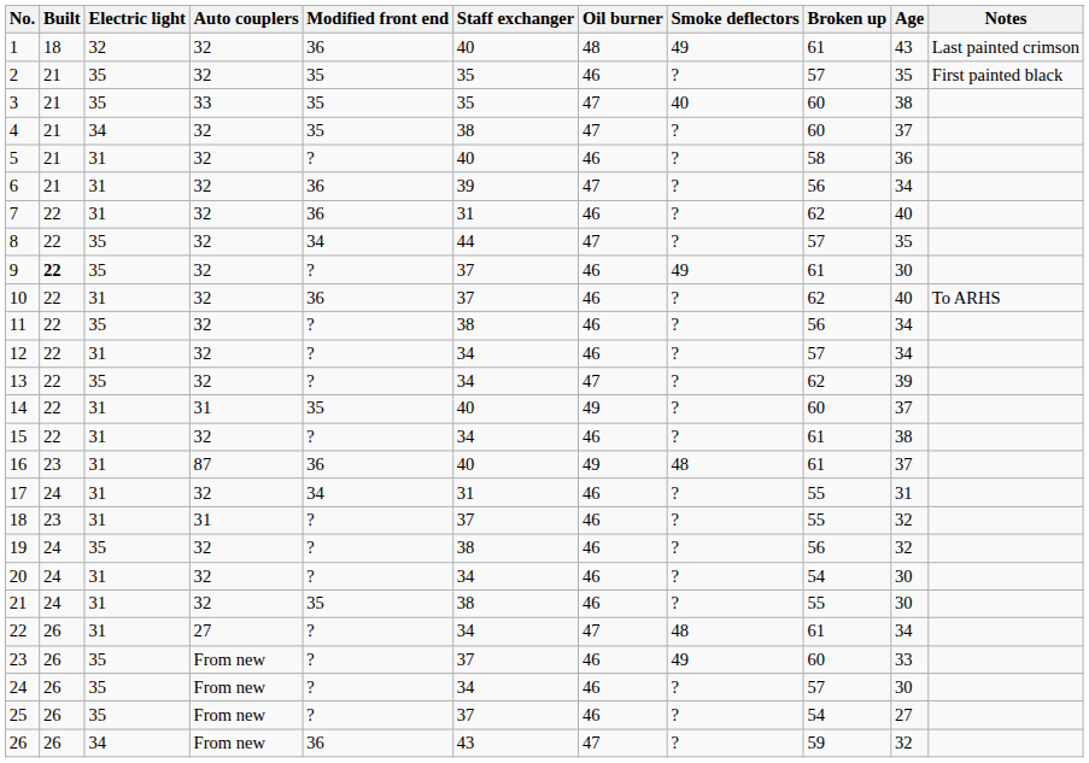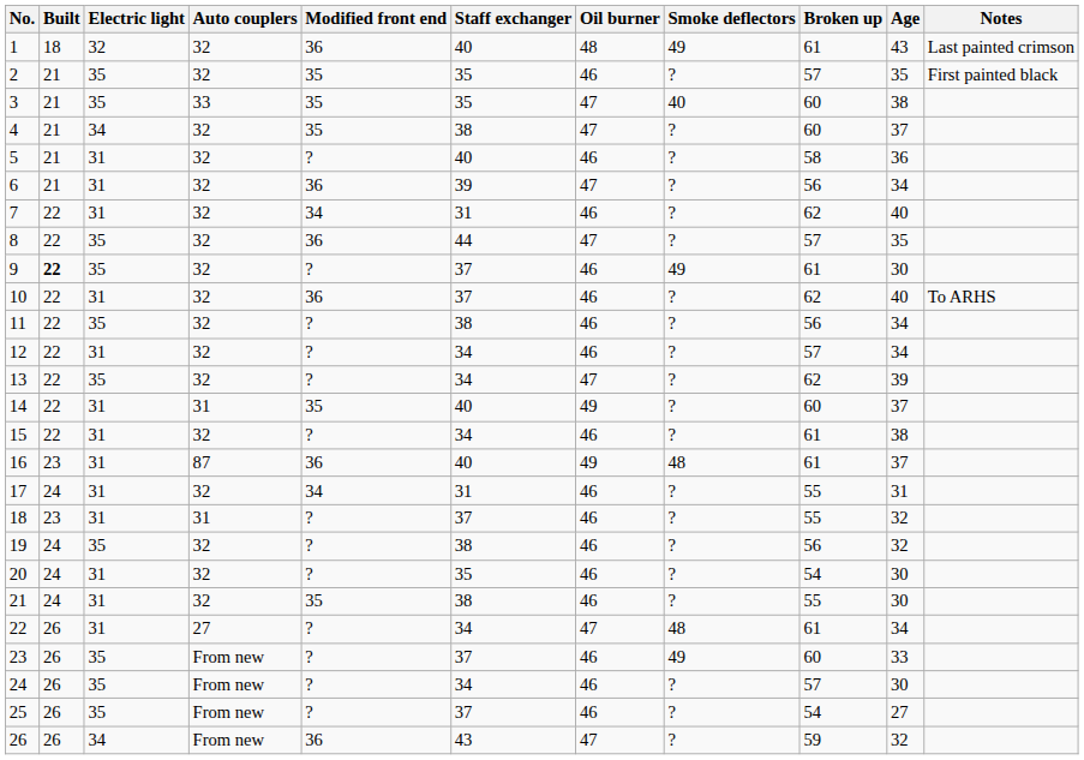7 | Modified front end: 36 -> 34
8 | Modified front end: 34 -> 36
20 | Staff exchanger: 34 -> 35
